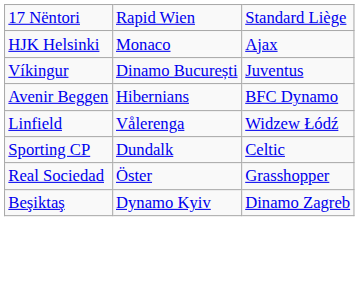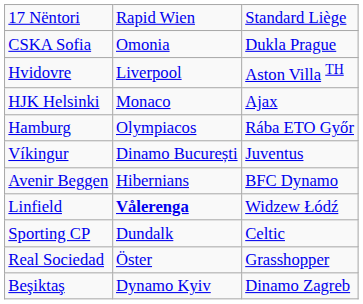+ row: CSKA Sofia | Omonia | Dukla Prague
+ row: Hvidovre | Liverpool | Aston Villa TH
+ row: Hamburg | Olympiacos | Rába ETO Győr
Linfield | column 2: normal -> bold
